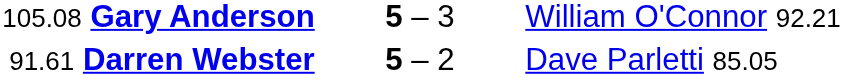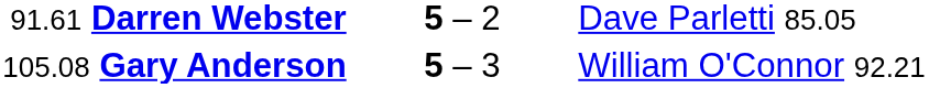rows swapped: 105.08 Gary Anderson <-> 91.61 Darren Webster
